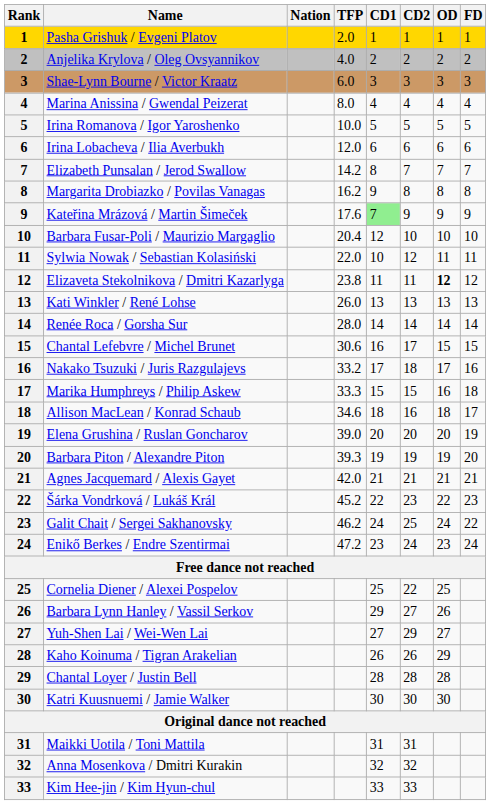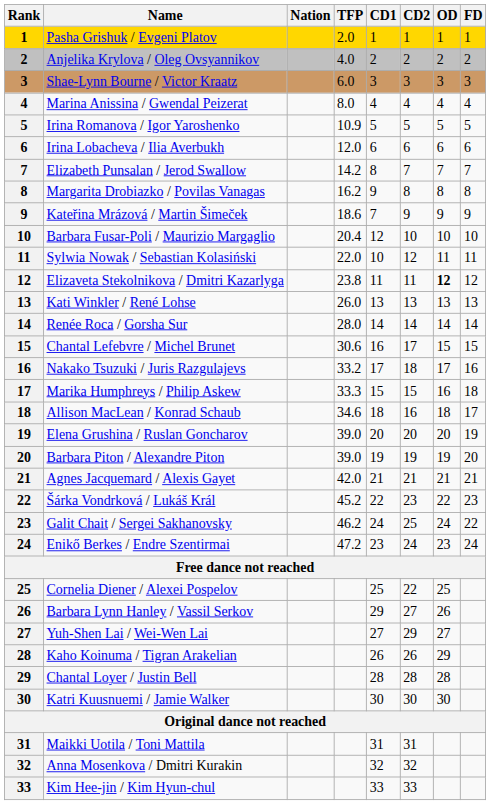Irina Romanova / Igor Yaroshenko | TFP: 10.0 -> 10.9
Kateřina Mrázová / Martin Šimeček | TFP: 17.6 -> 18.6
Kateřina Mrázová / Martin Šimeček | CD1: lightgreen background -> no background
Barbara Piton / Alexandre Piton | TFP: 39.3 -> 39.0
